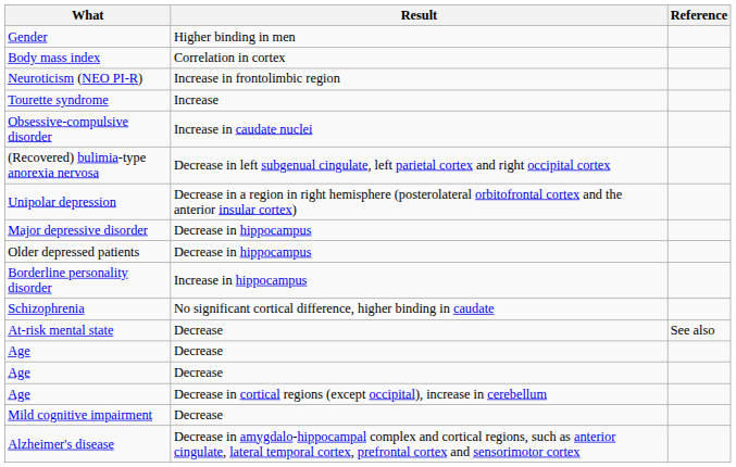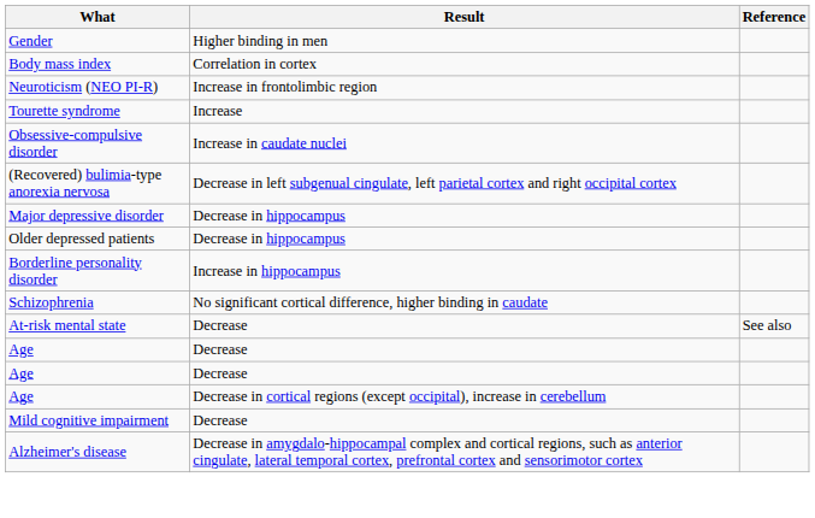- row: Unipolar depression | Decrease in a region in right hemisphere (posterolateral orbitofrontal cortex and the anterior insular cortex)
